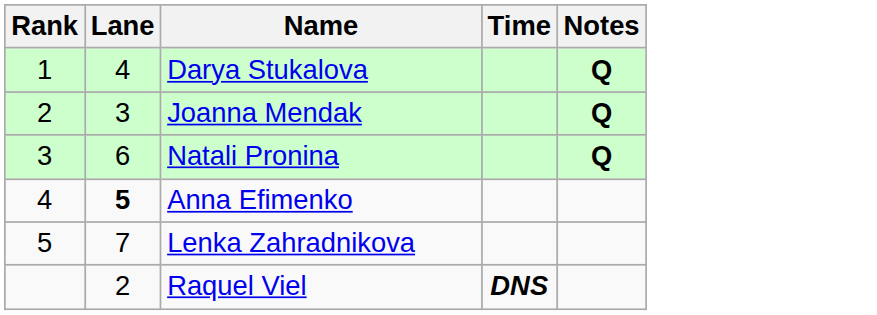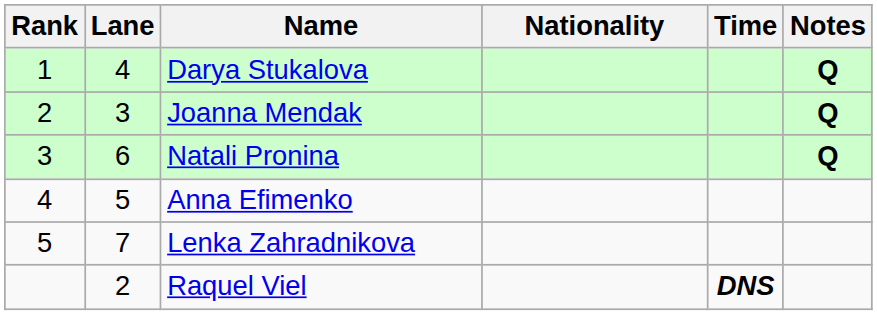+ column: Nationality
Anna Efimenko | Lane: bold -> normal
